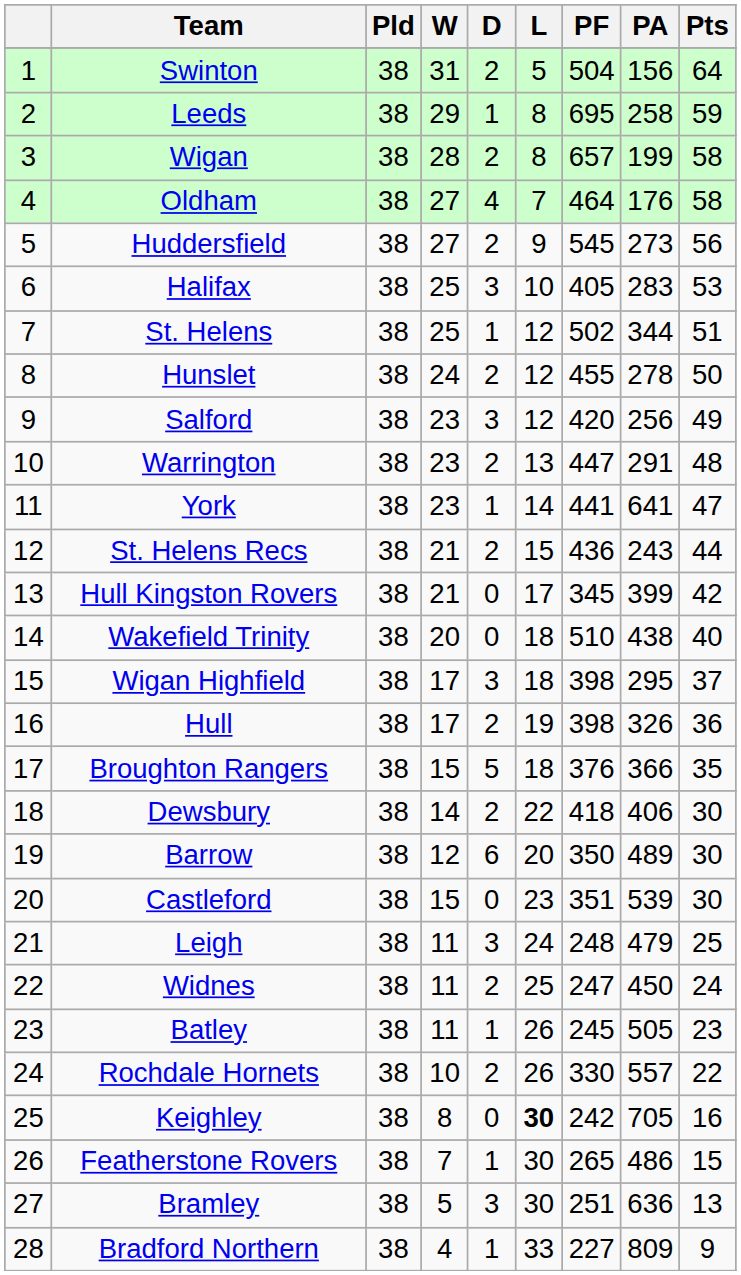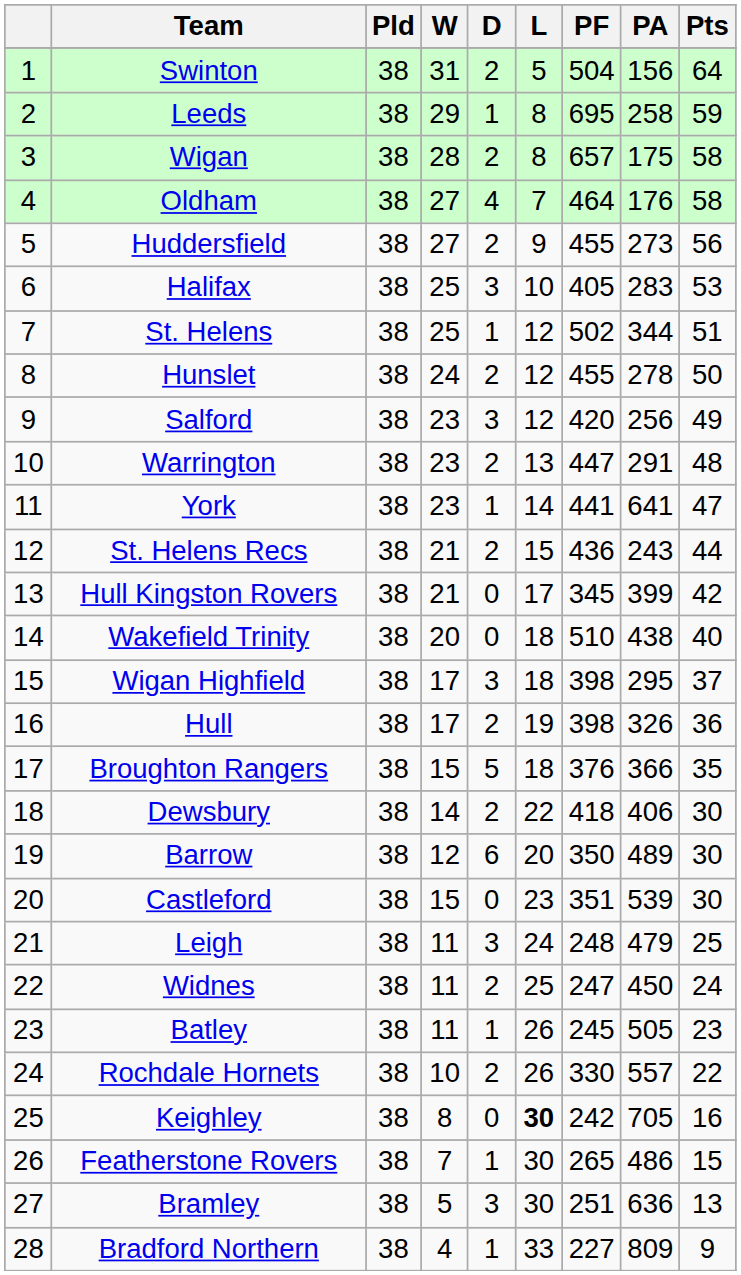Wigan | PA: 199 -> 175
Huddersfield | PF: 545 -> 455
